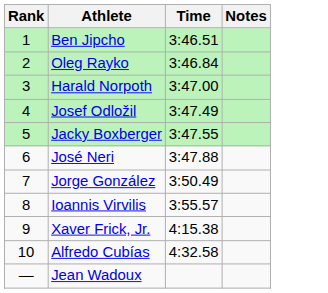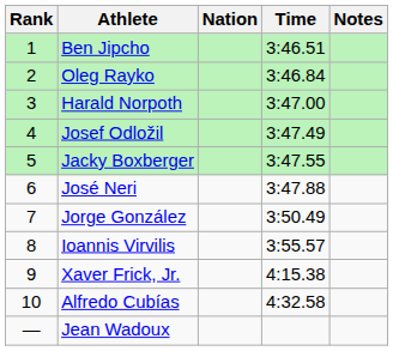+ column: Nation
